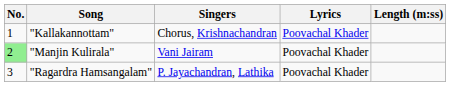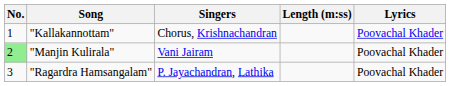columns swapped: Lyrics <-> Length (m:ss)
